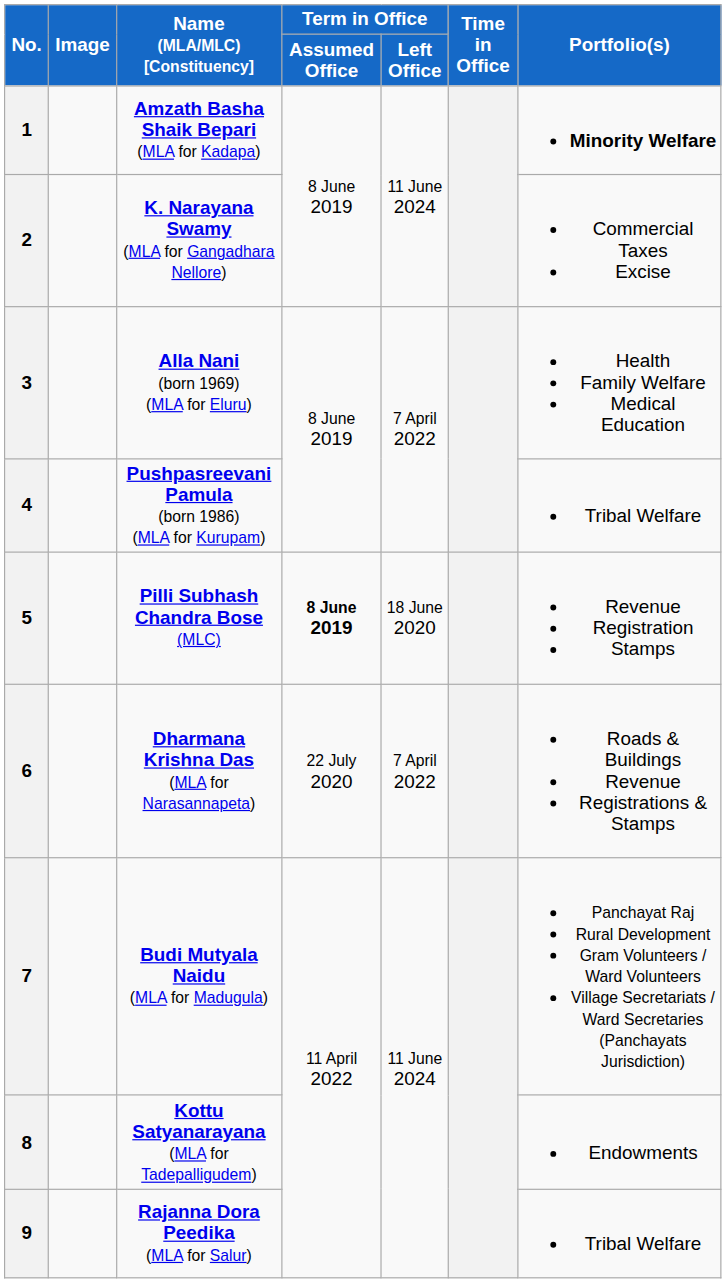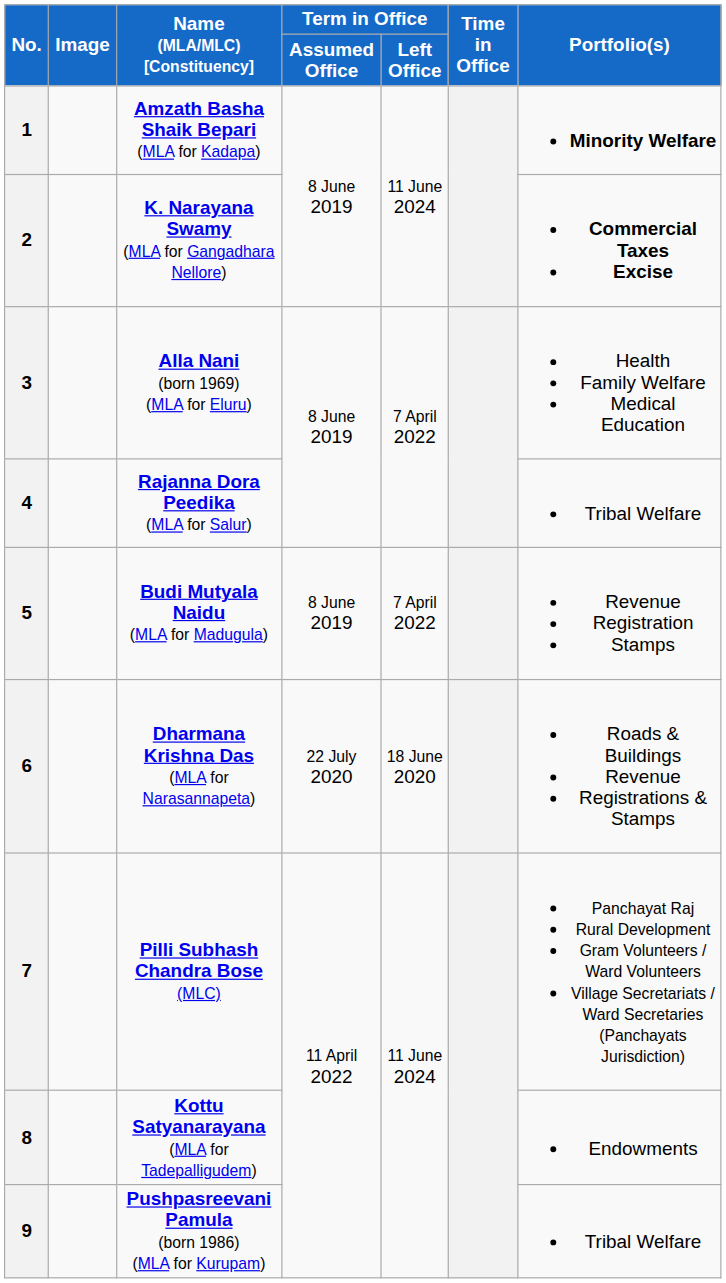2 | Portfolio(s): normal -> bold
4 | Name (MLA/MLC) [Constituency]: Pushpasreevani Pamula (born 1986) (MLA for Kurupam) -> Rajanna Dora Peedika (MLA for Salur)
5 | Name (MLA/MLC) [Constituency]: Pilli Subhash Chandra Bose (MLC) -> Budi Mutyala Naidu (MLA for Madugula)
5 | Term in Office / Assumed Office: bold -> normal
5 | Term in Office / Left Office: 18 June 2020 -> 7 April 2022
6 | Term in Office / Left Office: 7 April 2022 -> 18 June 2020
7 | Name (MLA/MLC) [Constituency]: Budi Mutyala Naidu (MLA for Madugula) -> Pilli Subhash Chandra Bose (MLC)
9 | Name (MLA/MLC) [Constituency]: Rajanna Dora Peedika (MLA for Salur) -> Pushpasreevani Pamula (born 1986) (MLA for Kurupam)
